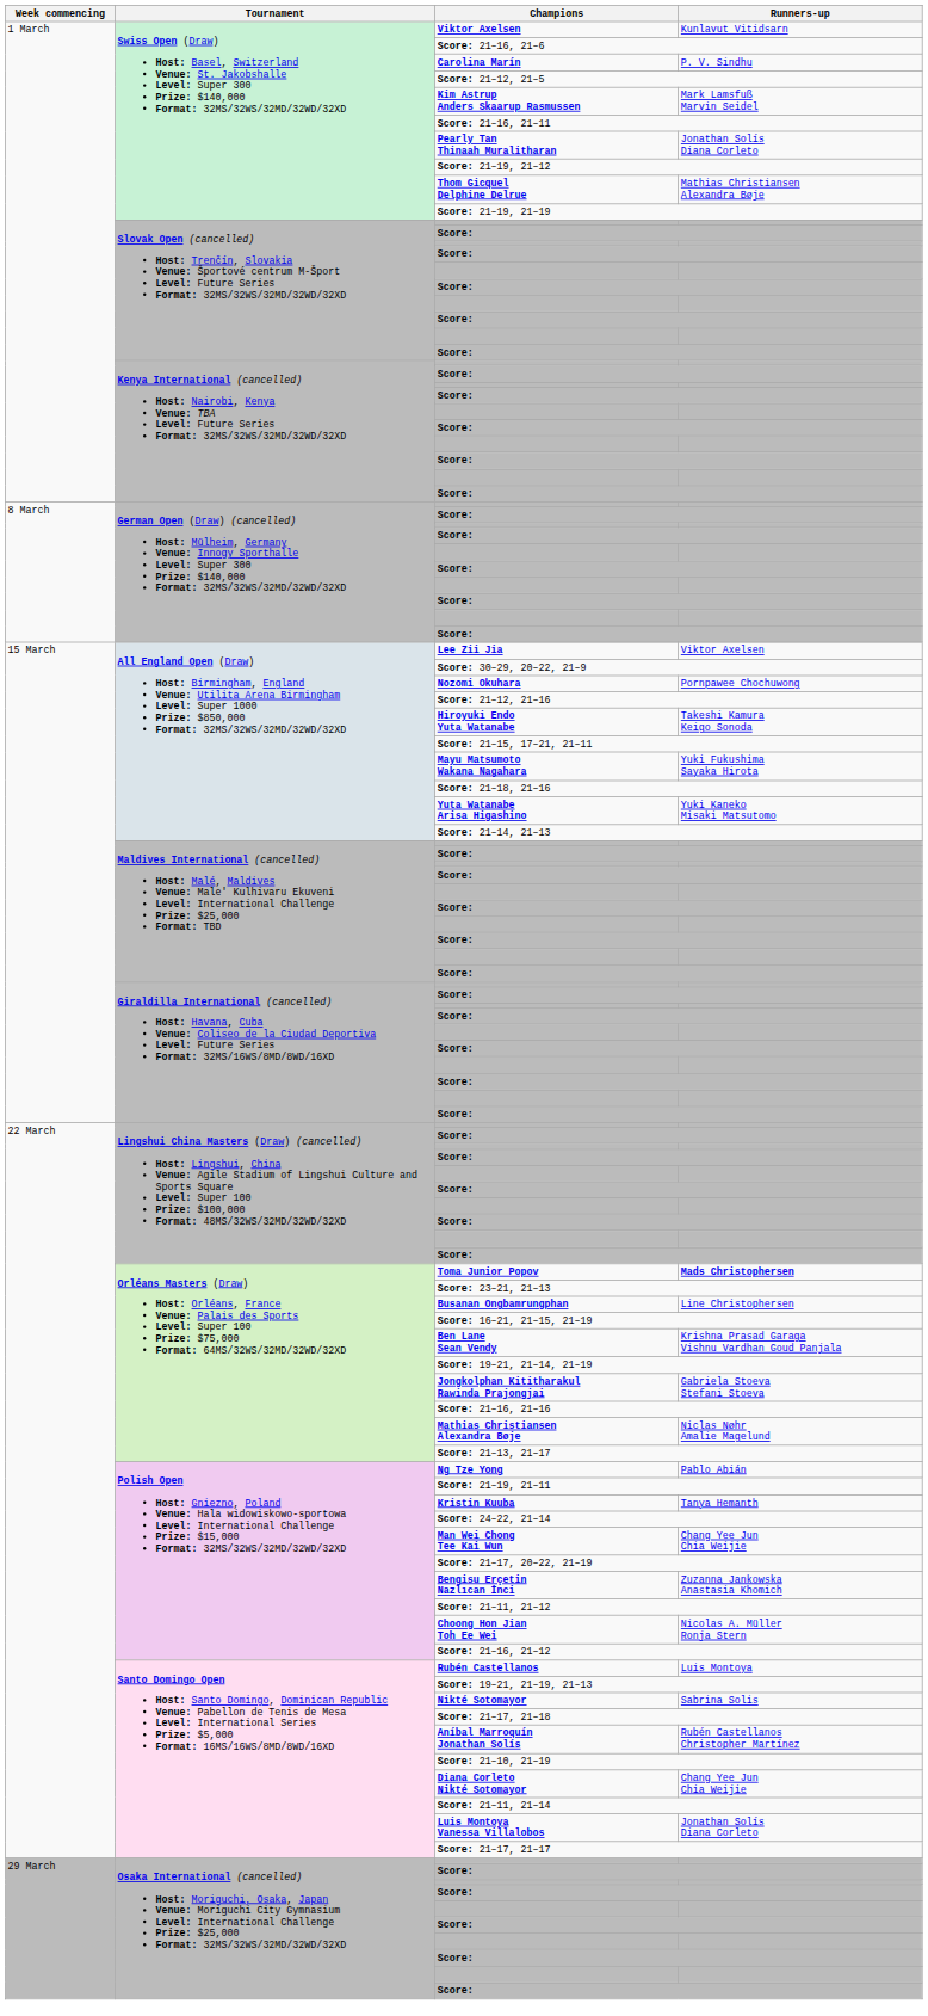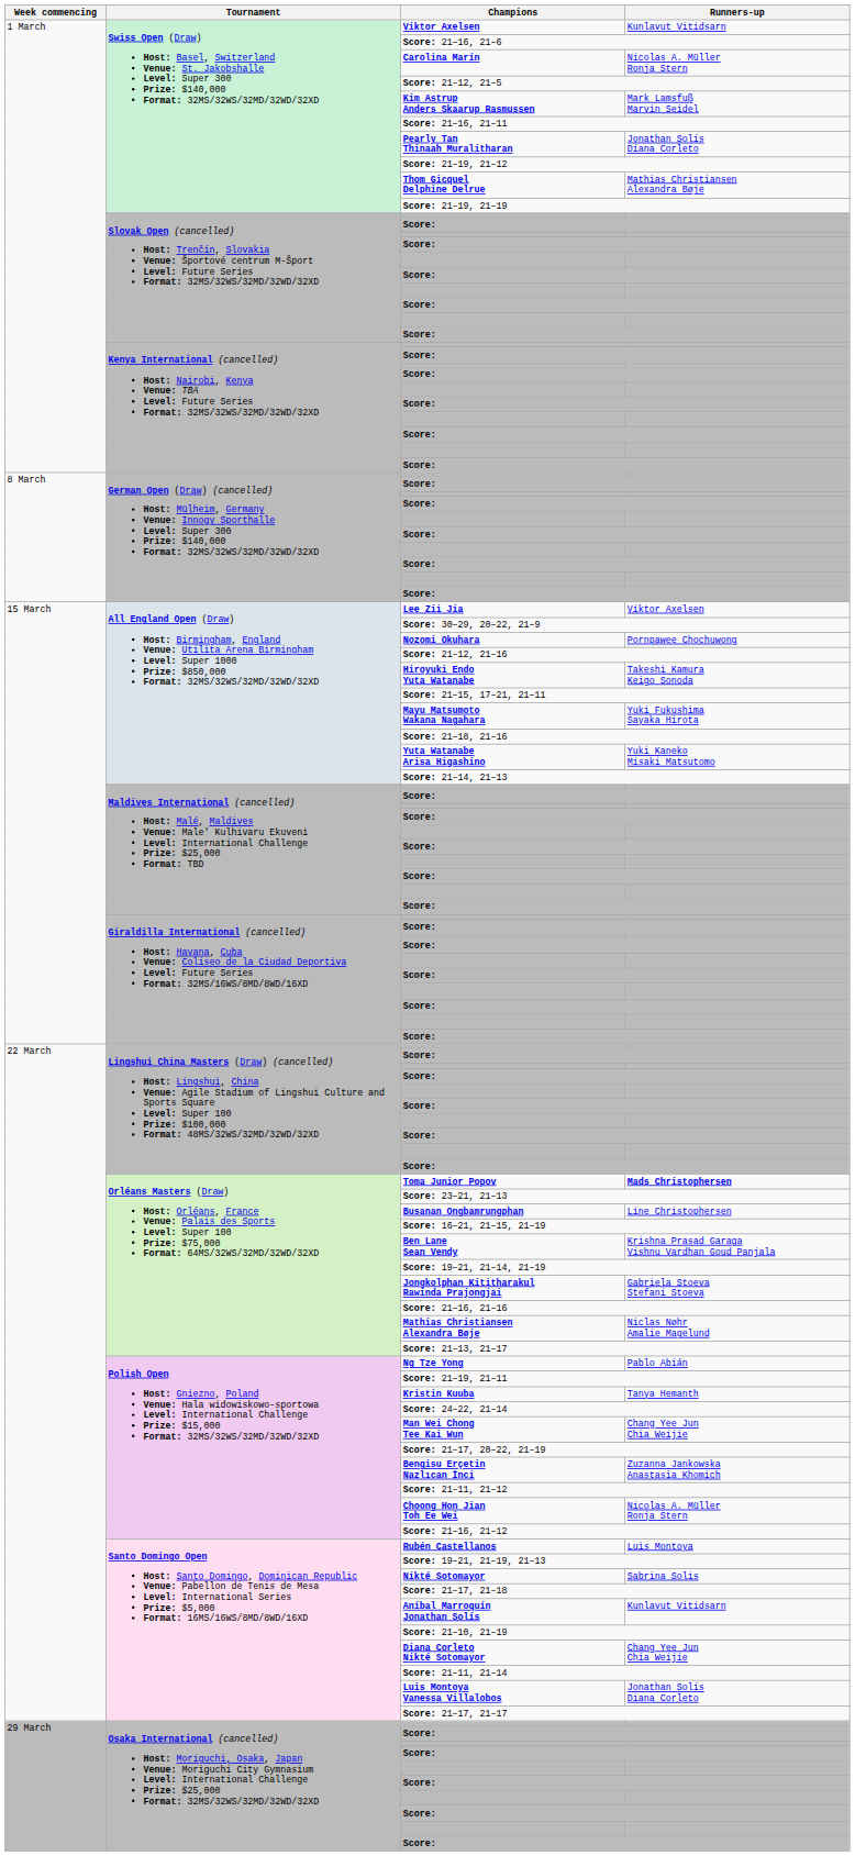Carolina Marín | Runners-up: P. V. Sindhu -> Nicolas A. Müller Ronja Stern
Aníbal Marroquín Jonathan Solís | Runners-up: Rubén Castellanos Christopher Martínez -> Kunlavut Vitidsarn
